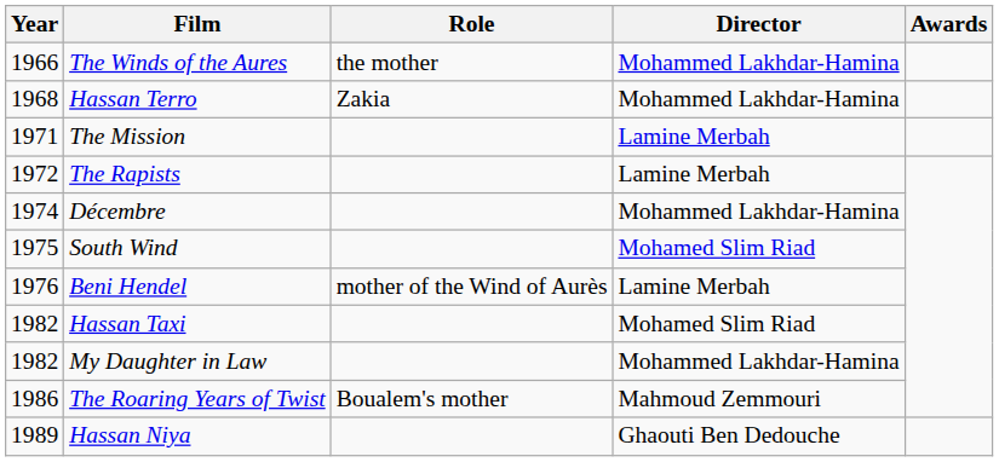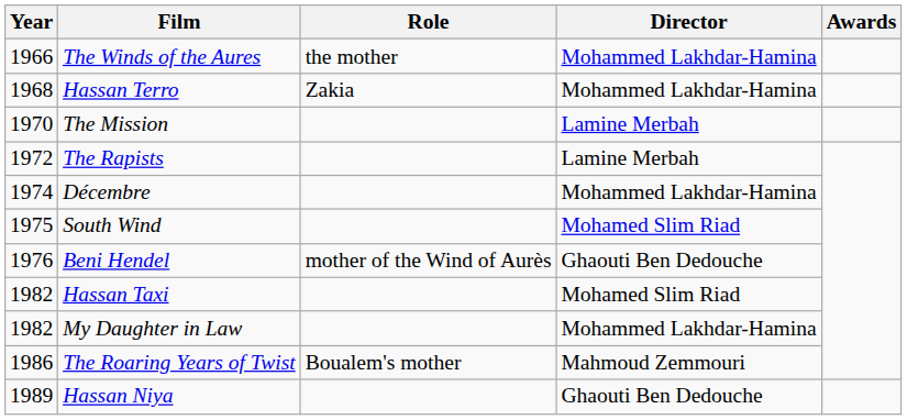The Mission | Year: 1971 -> 1970
Beni Hendel | Director: Lamine Merbah -> Ghaouti Ben Dedouche
